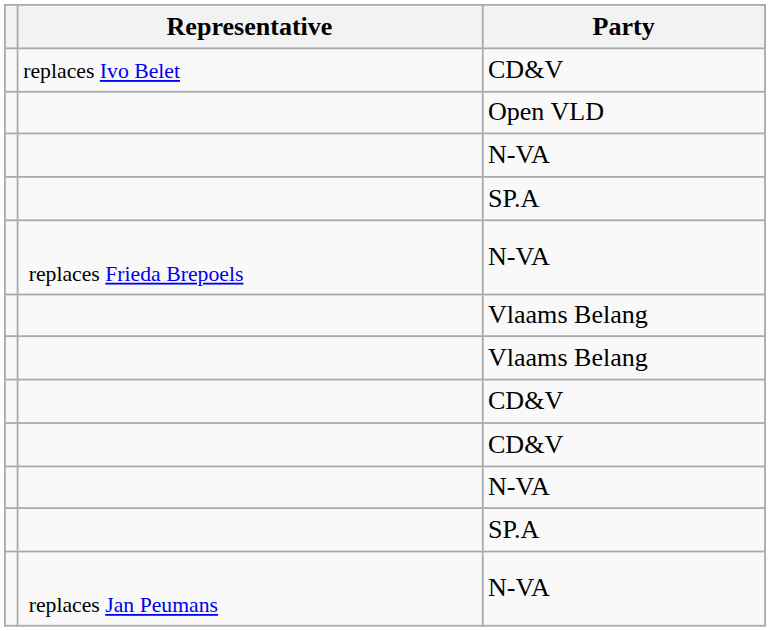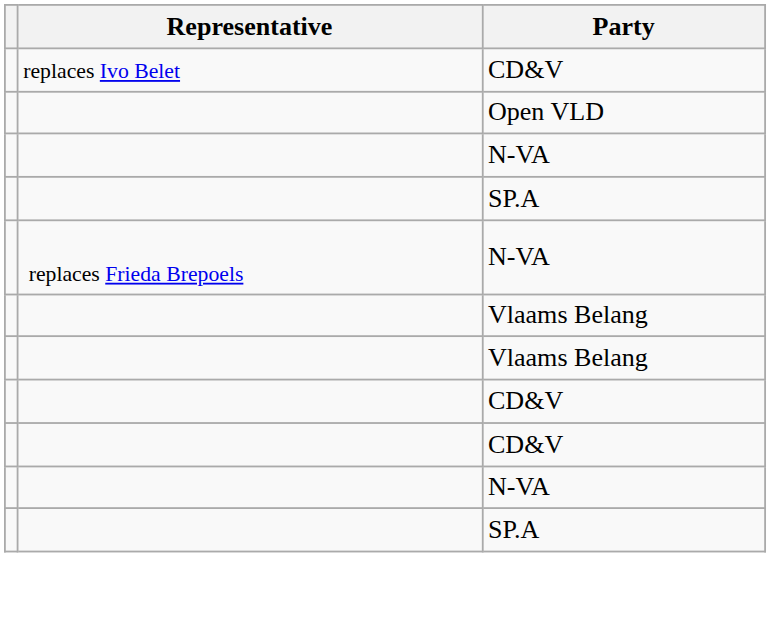- row: replaces Jan Peumans | N-VA
